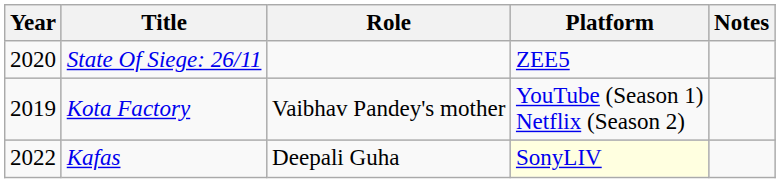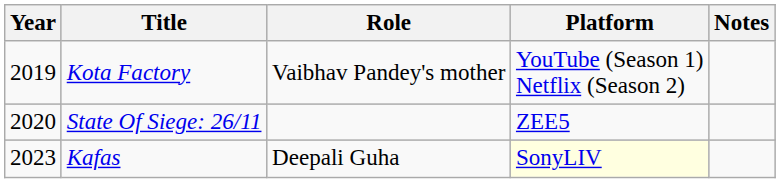rows swapped: State Of Siege: 26/11 <-> Kota Factory
Kafas | Year: 2022 -> 2023
